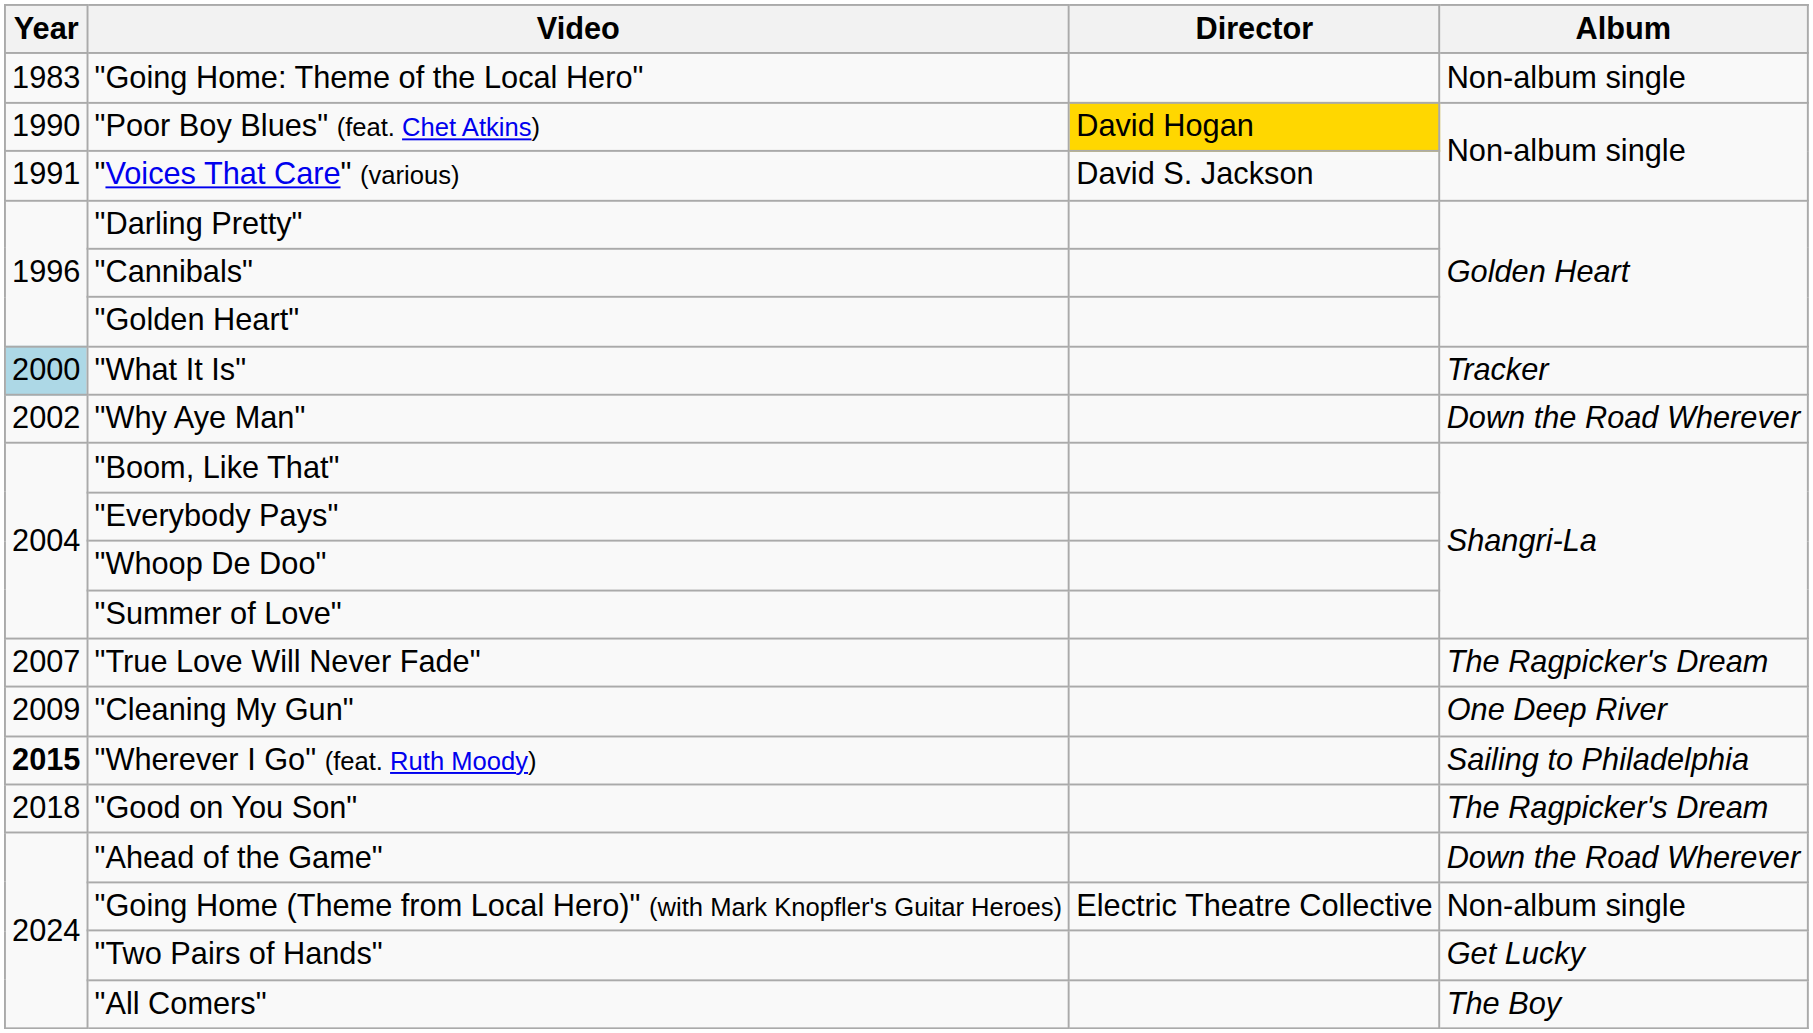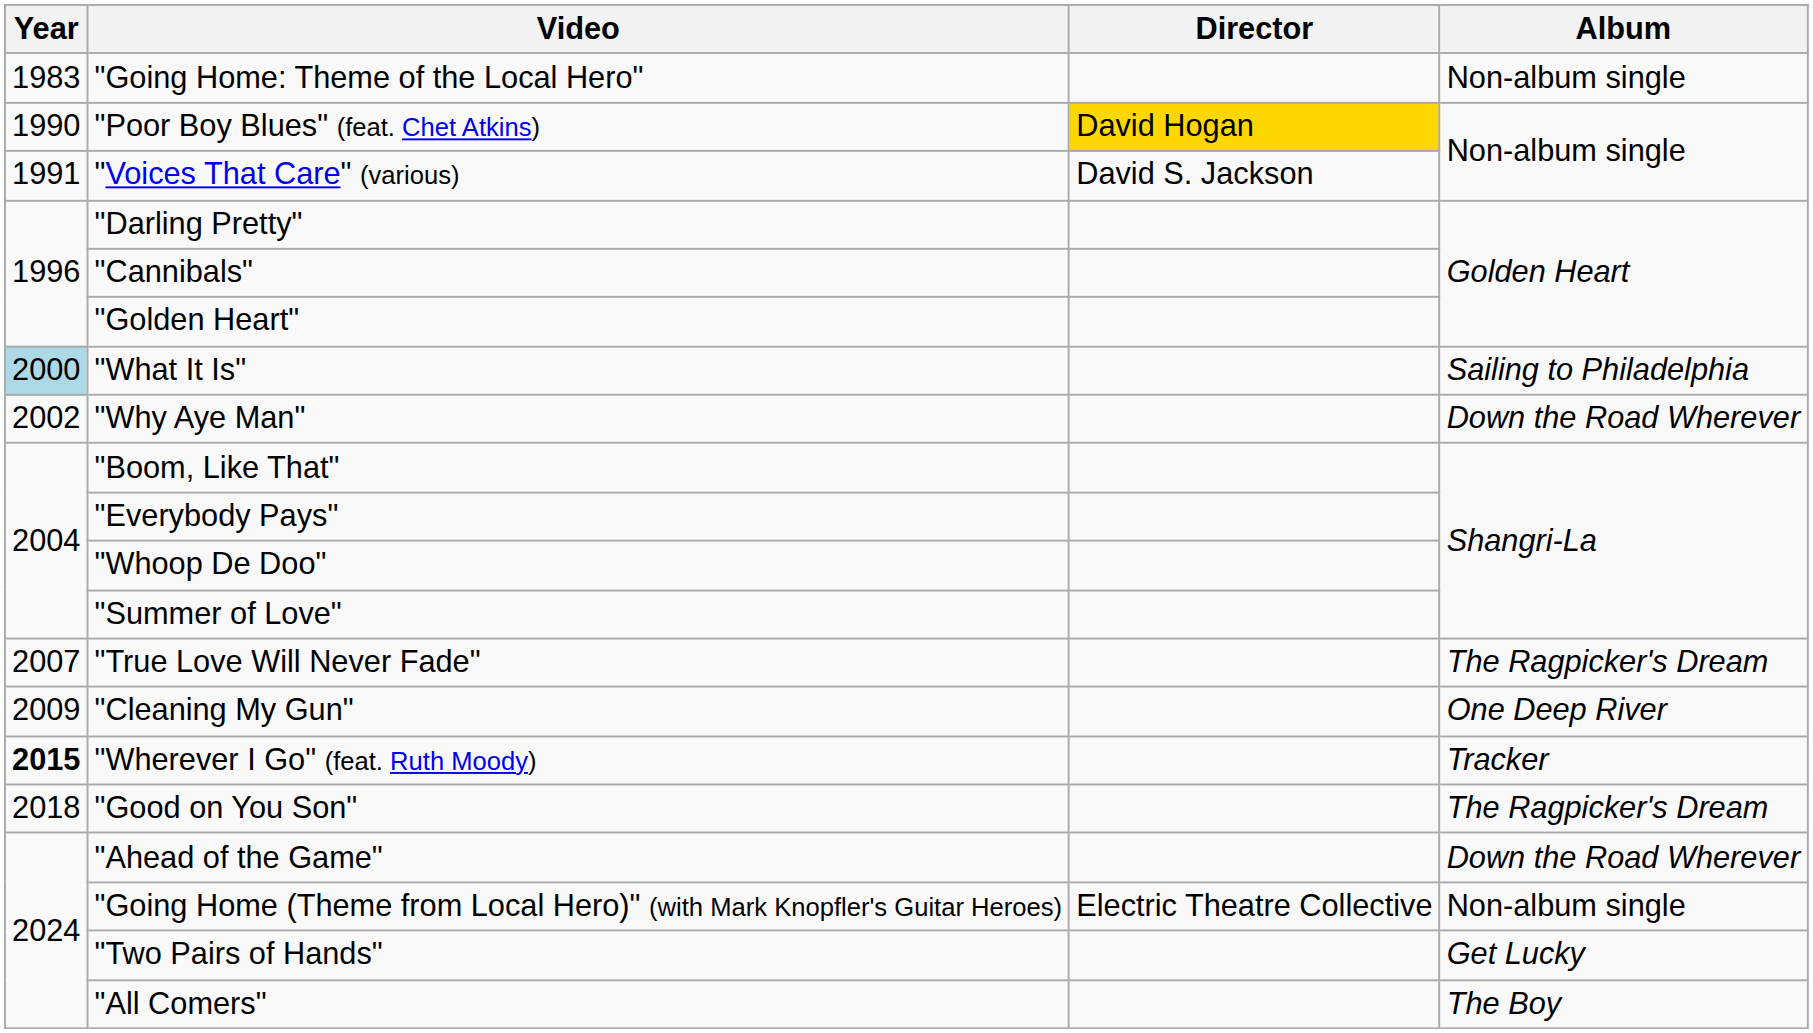"What It Is" | Album: Tracker -> Sailing to Philadelphia
"Wherever I Go" (feat. Ruth Moody) | Album: Sailing to Philadelphia -> Tracker
